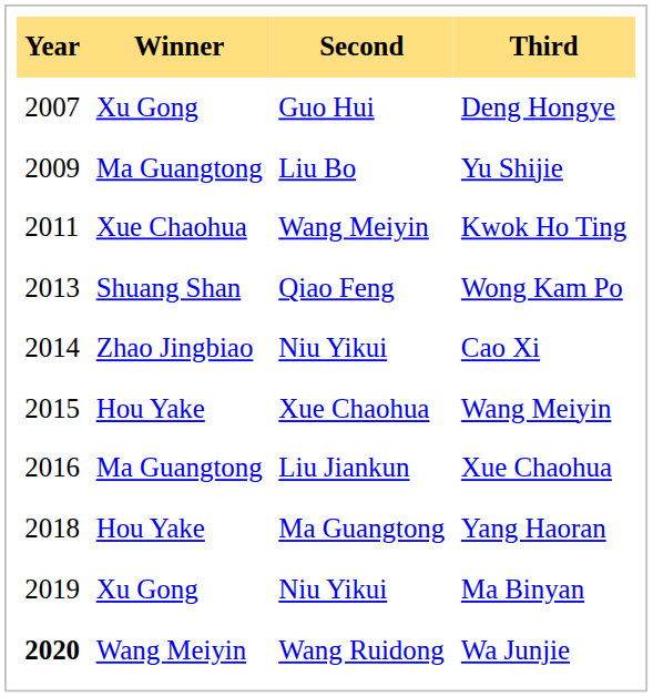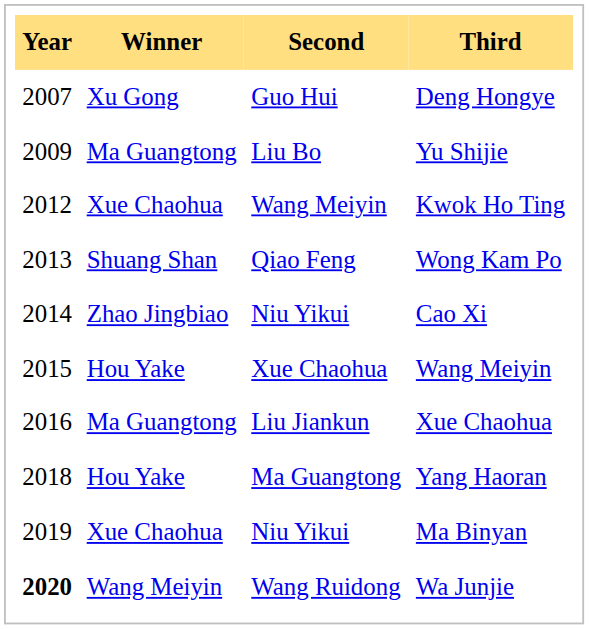Kwok Ho Ting | Year: 2011 -> 2012
Ma Binyan | Winner: Xu Gong -> Xue Chaohua
